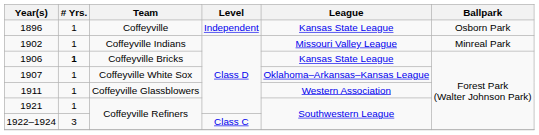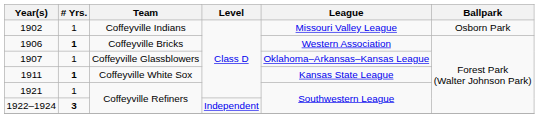- row: 1896 | 1 | Coffeyville | Independent | Kansas State League | Osborn Park
1902 | Ballpark: Minreal Park -> Osborn Park
1906 | League: Kansas State League -> Western Association
1907 | Team: Coffeyville White Sox -> Coffeyville Glassblowers
1911 | # Yrs.: normal -> bold
1911 | Team: Coffeyville Glassblowers -> Coffeyville White Sox
1911 | League: Western Association -> Kansas State League
1922–1924 | # Yrs.: normal -> bold
1922–1924 | Level: Class C -> Independent
